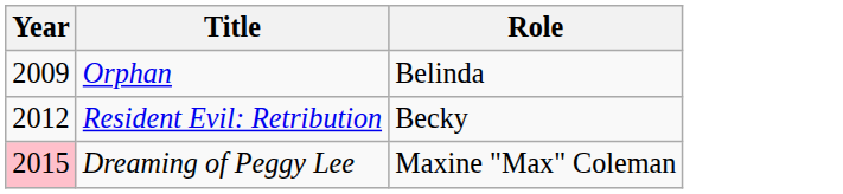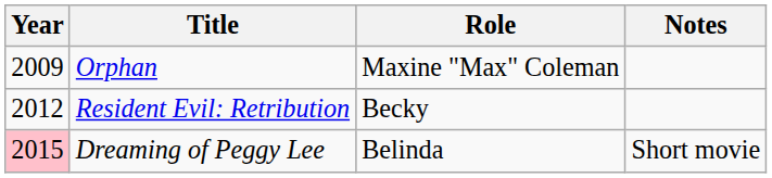+ column: Notes | Short movie
Orphan | Role: Belinda -> Maxine "Max" Coleman
Dreaming of Peggy Lee | Role: Maxine "Max" Coleman -> Belinda
